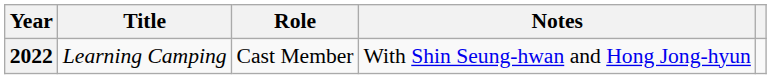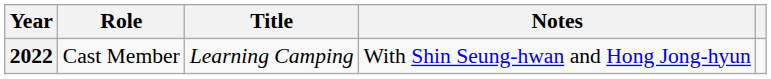columns swapped: Title <-> Role
